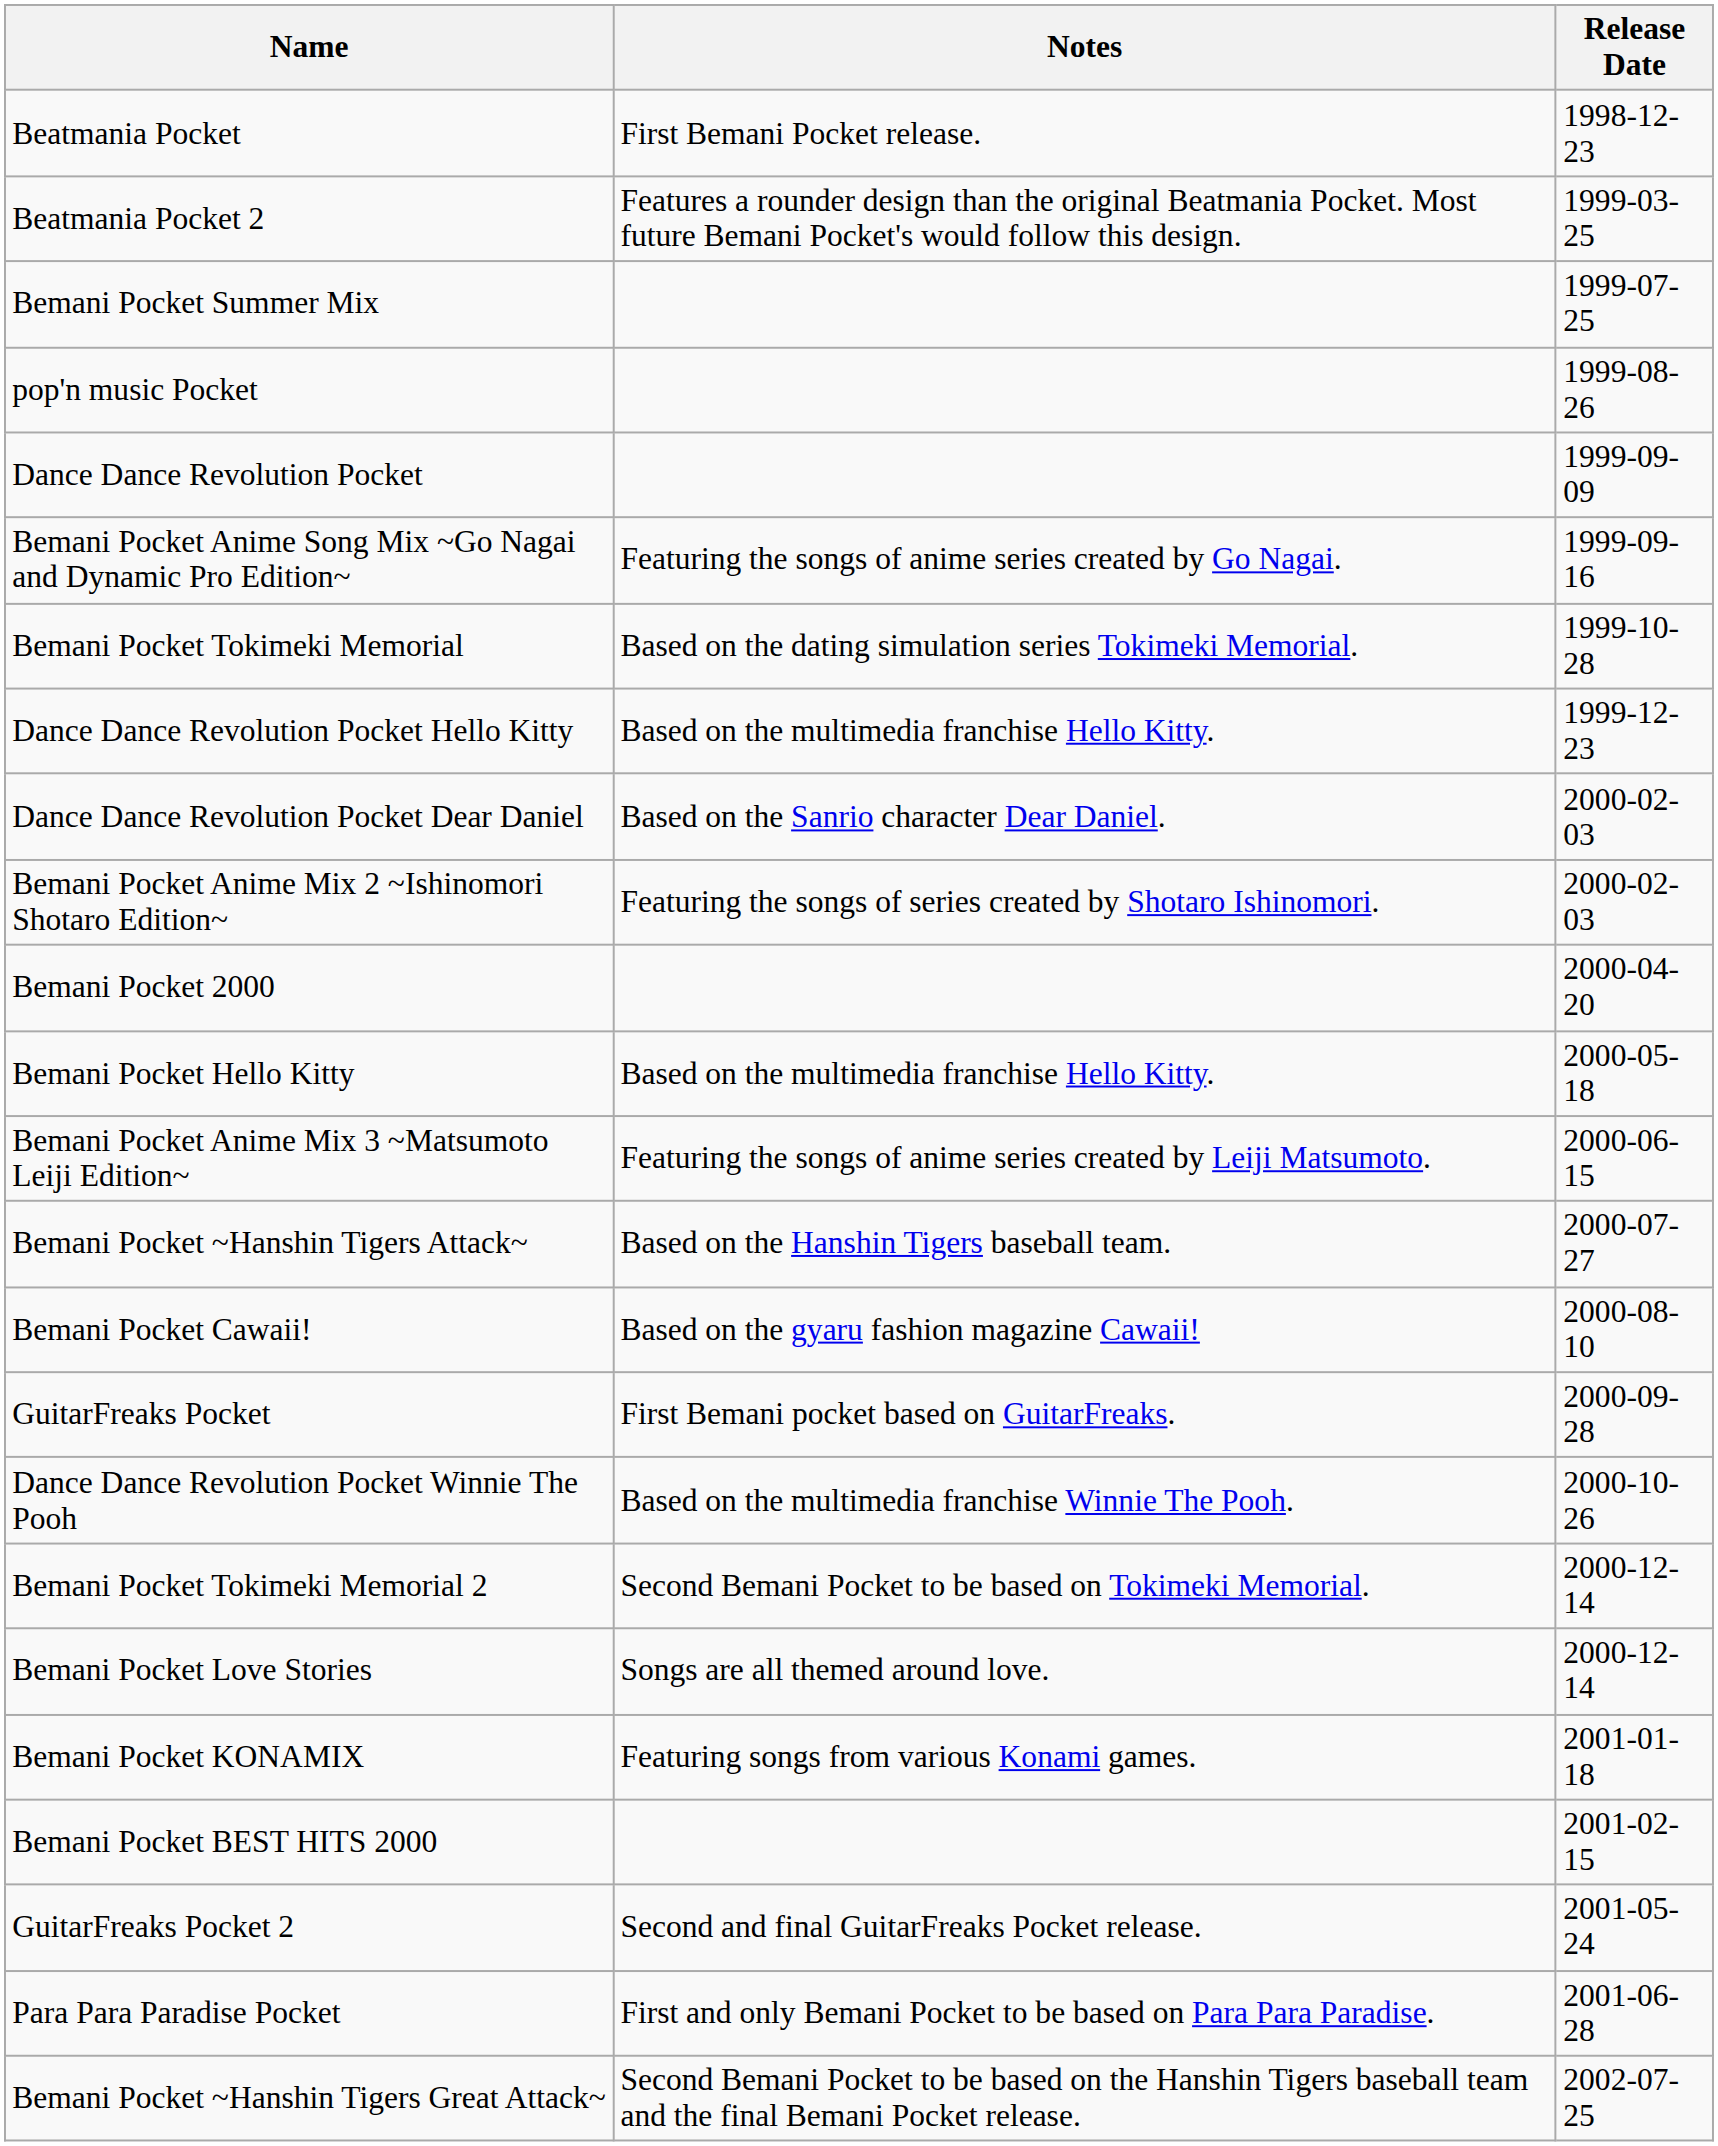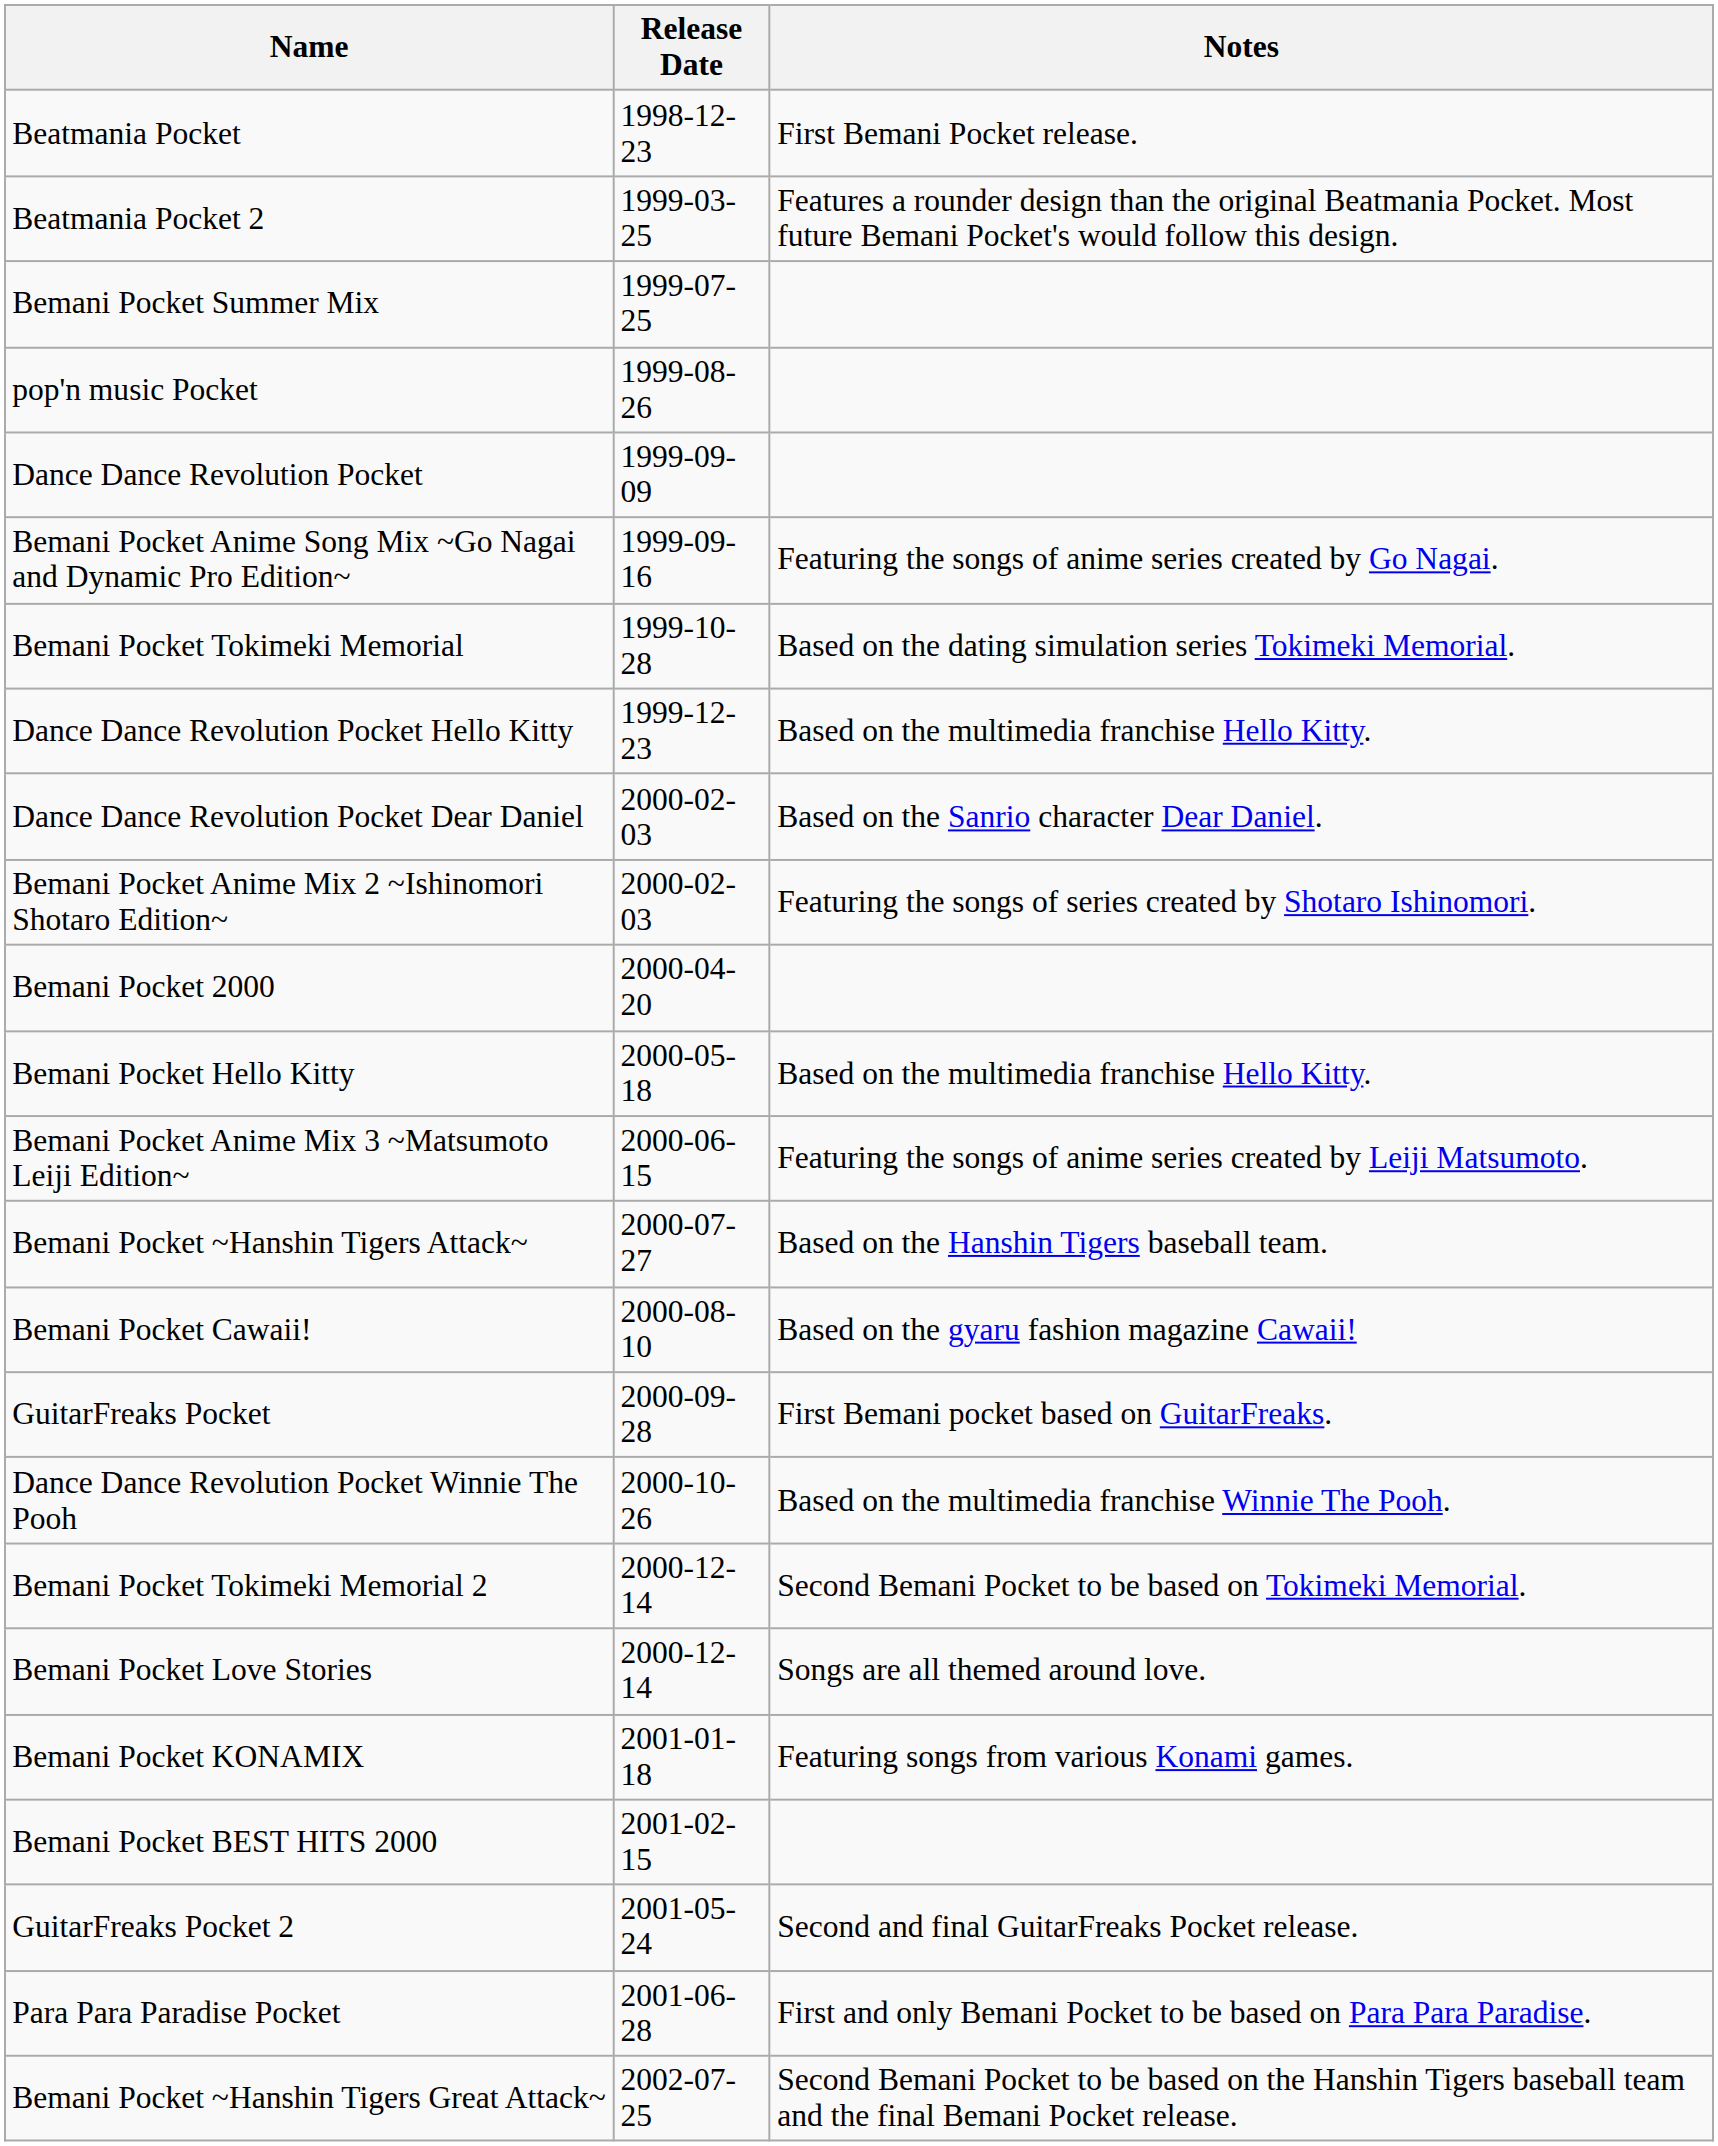columns swapped: Release Date <-> Notes
